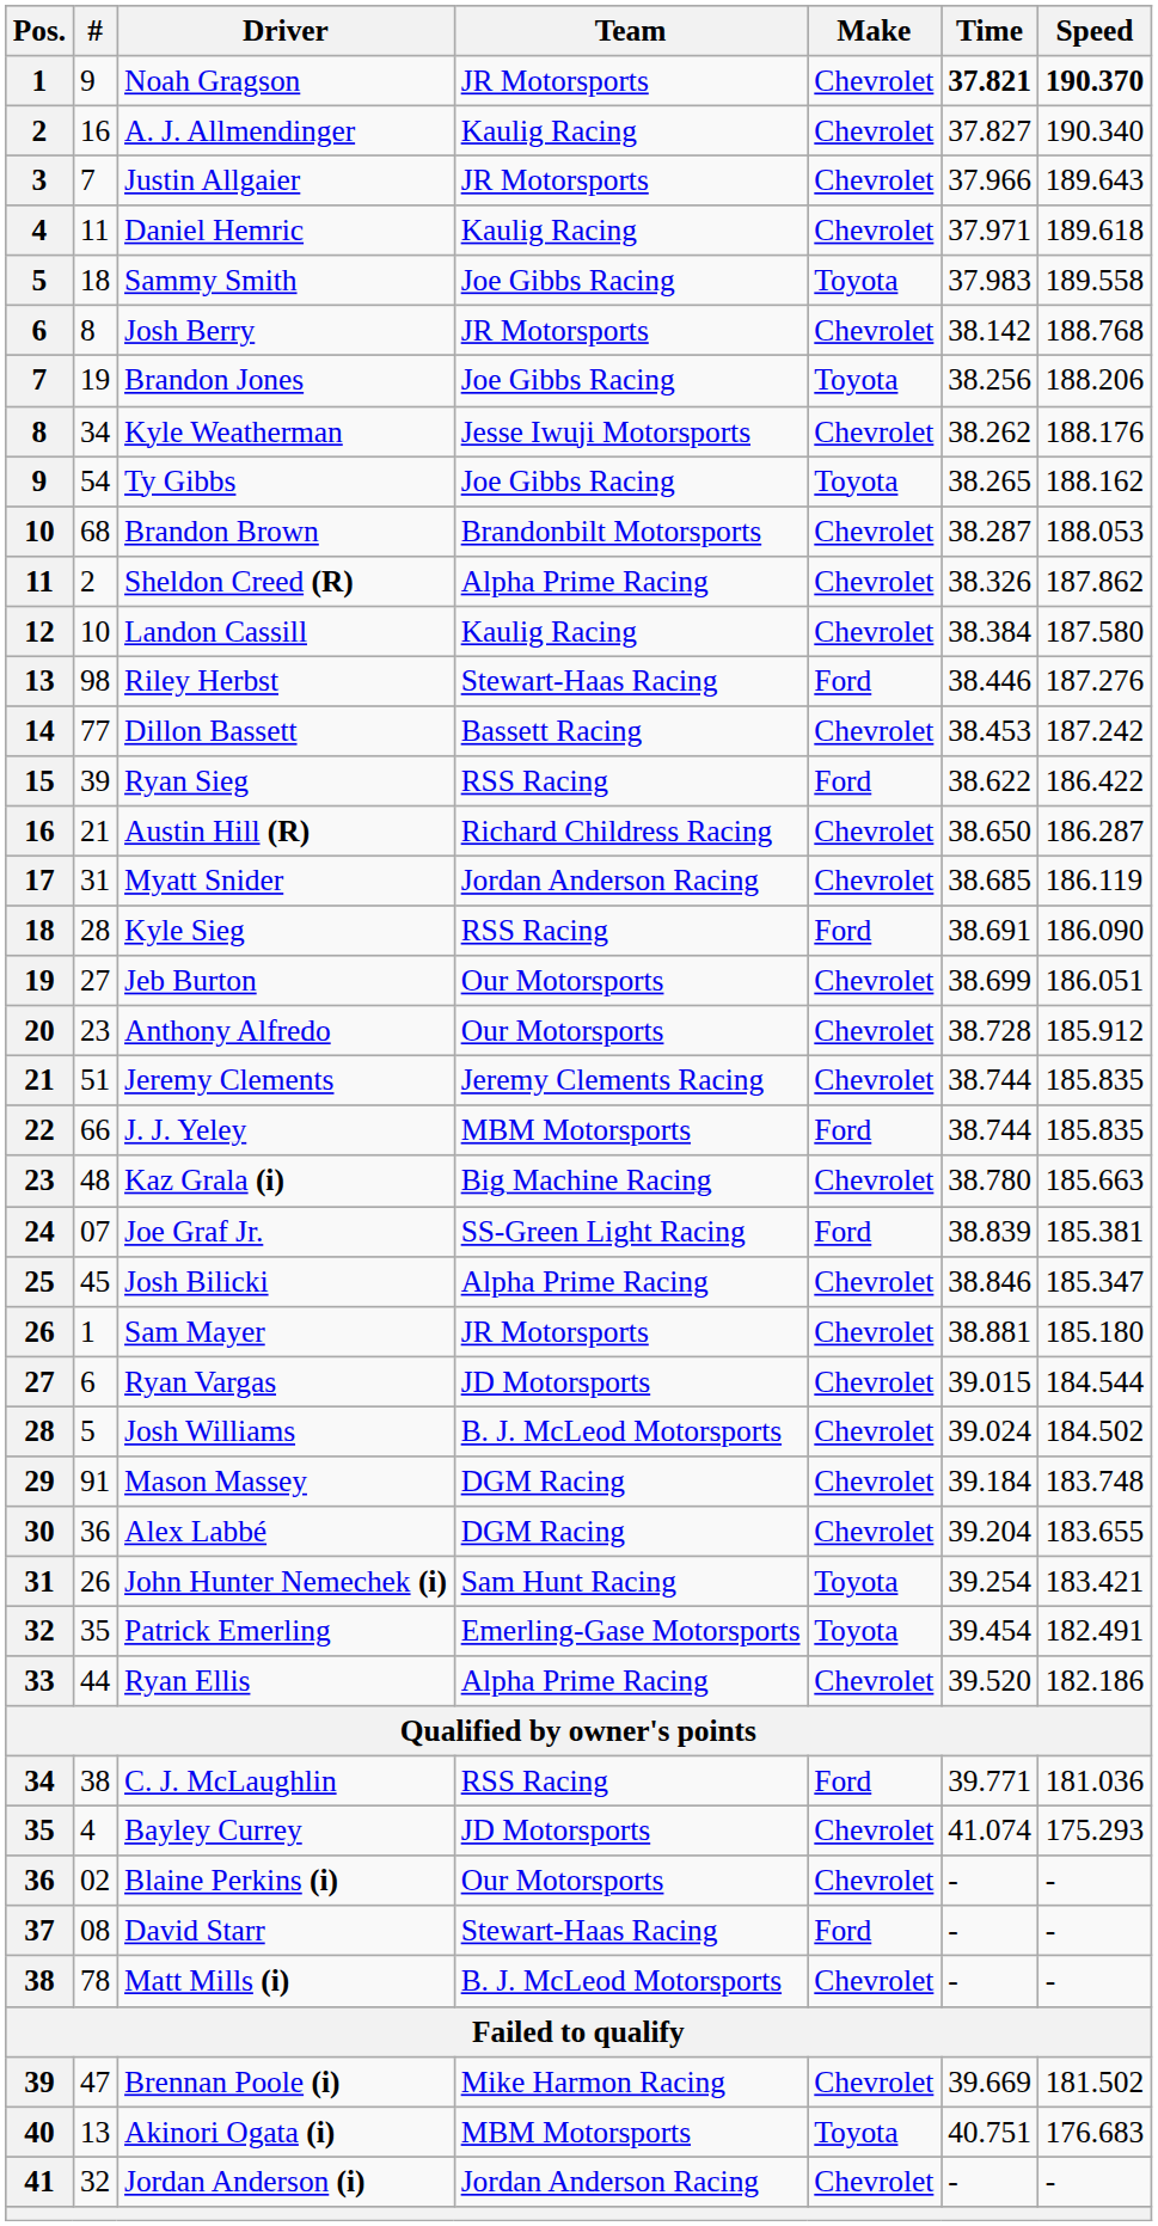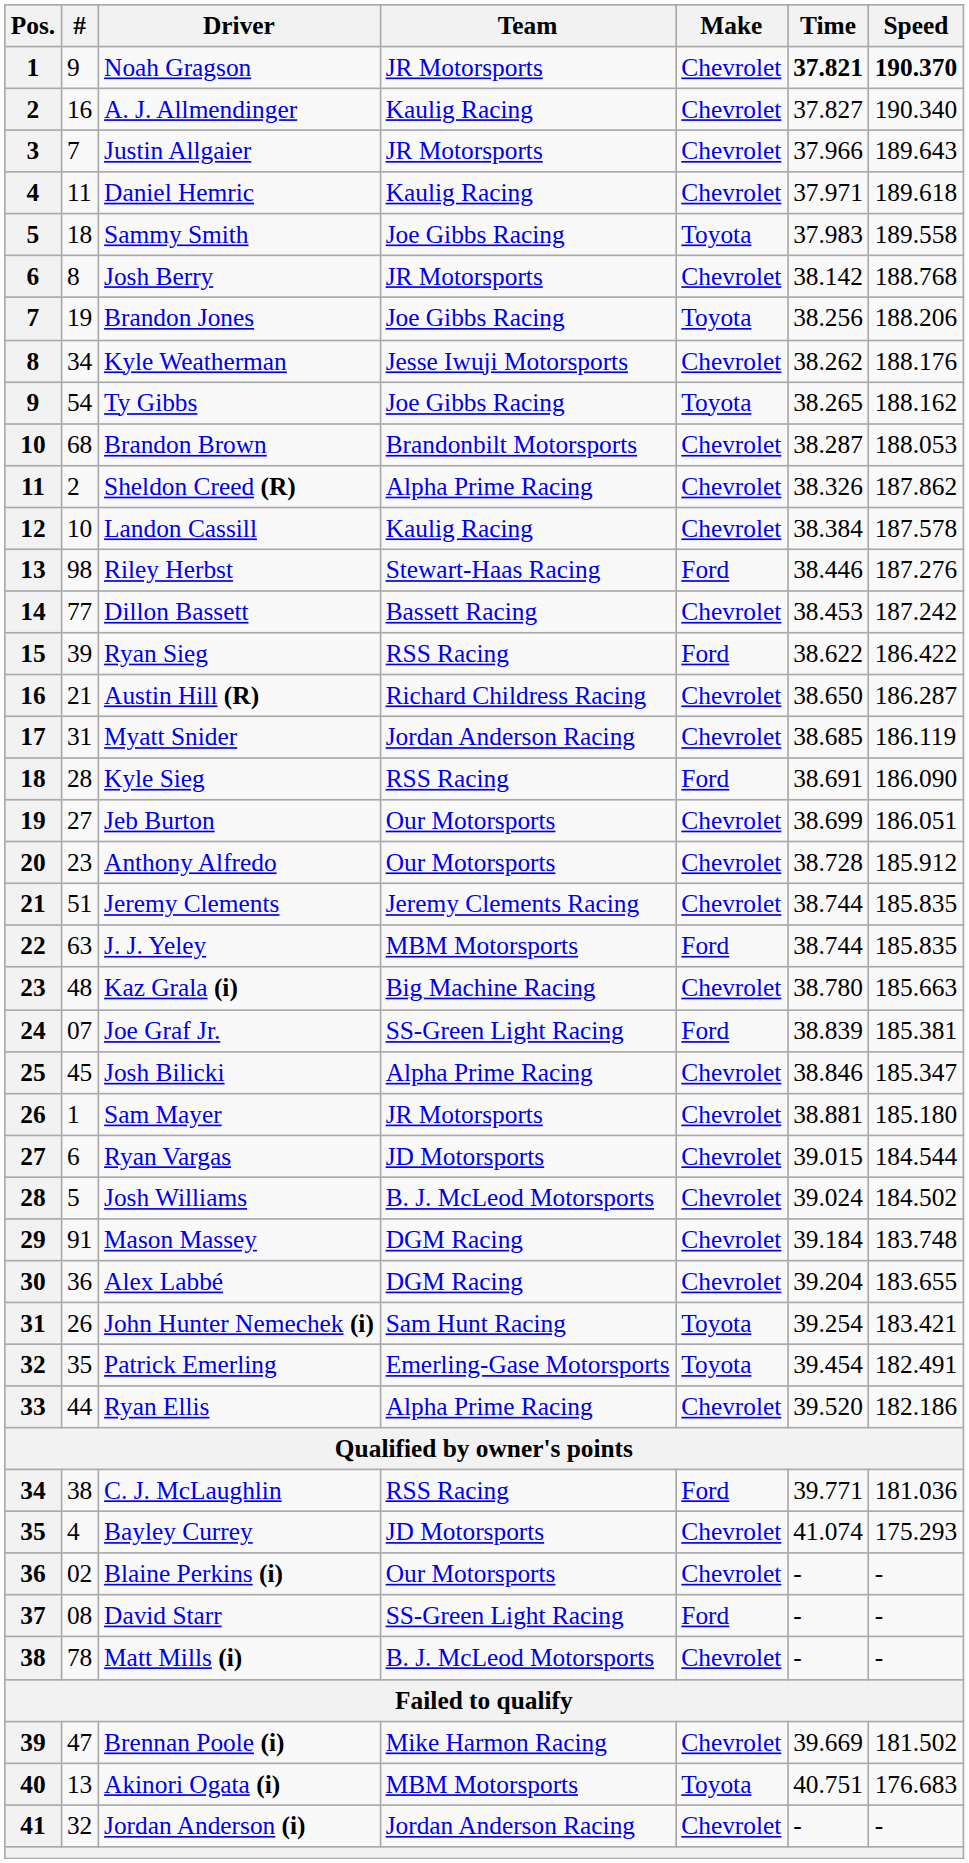Landon Cassill | Speed: 187.580 -> 187.578
J. J. Yeley | #: 66 -> 63
David Starr | Team: Stewart-Haas Racing -> SS-Green Light Racing
